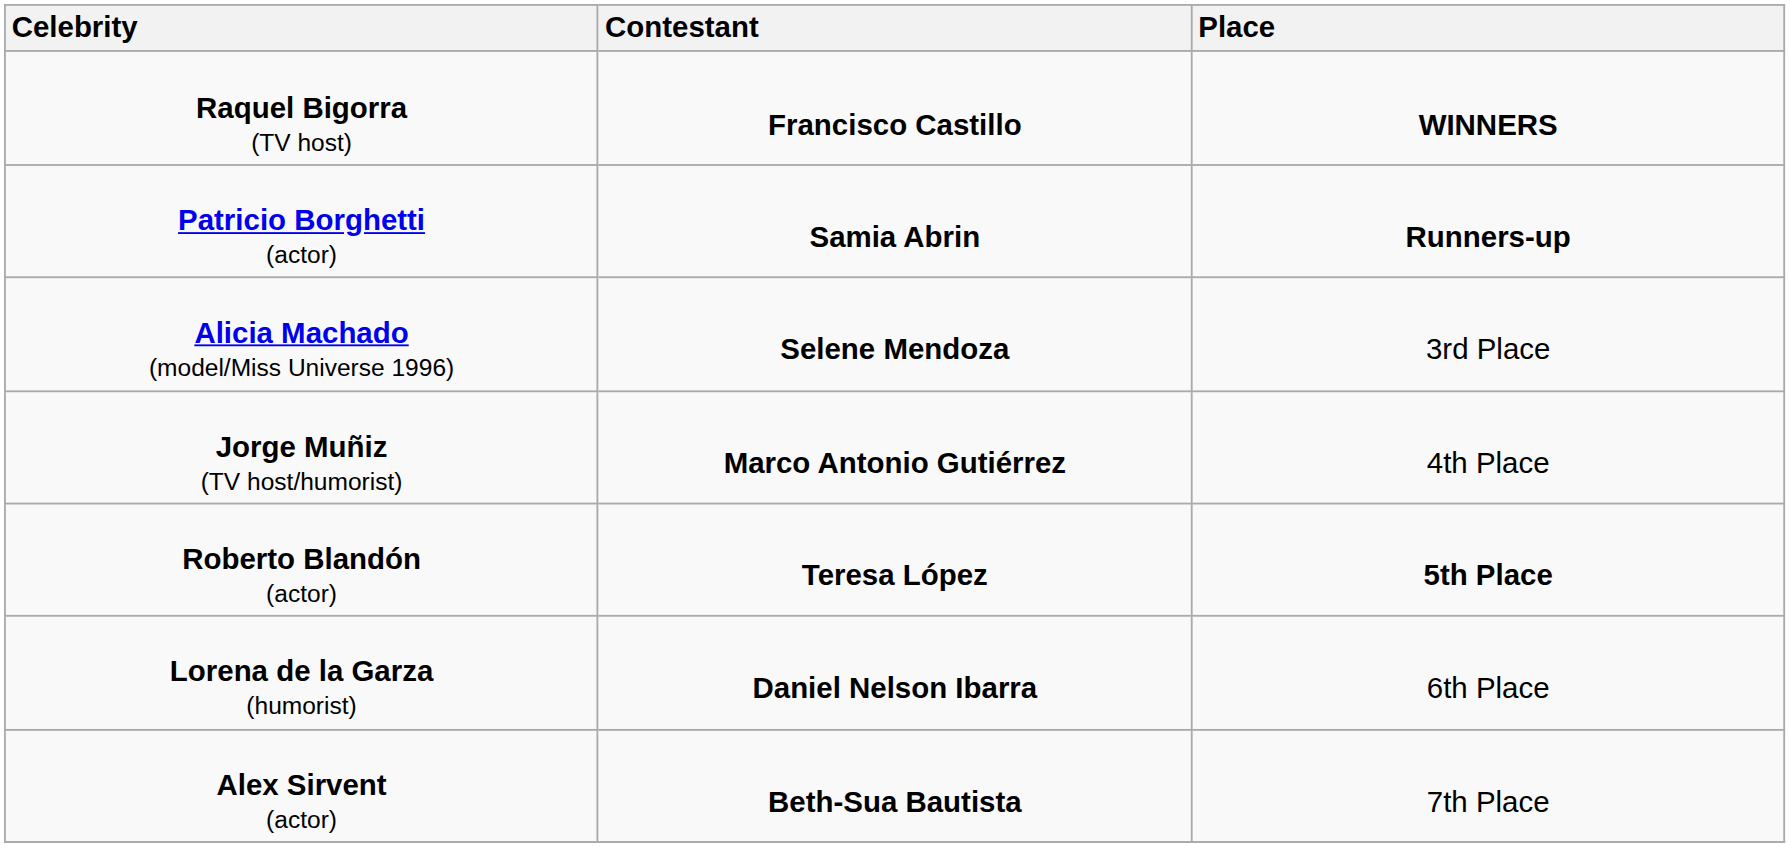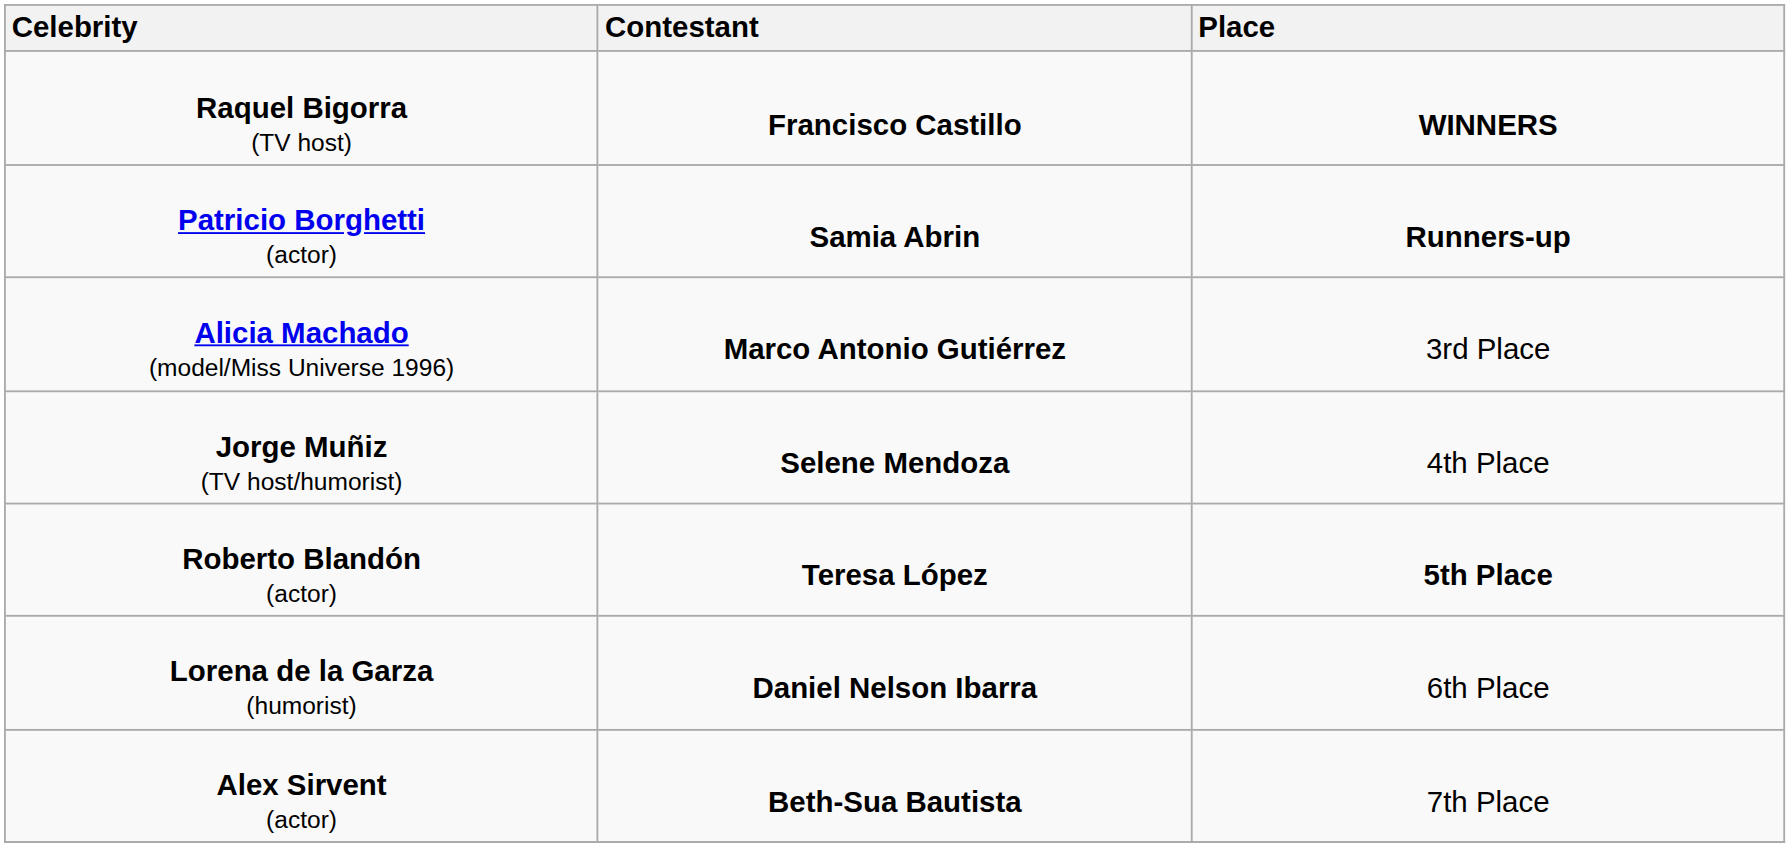Alicia Machado (model/Miss Universe 1996) | Contestant: Selene Mendoza -> Marco Antonio Gutiérrez
Jorge Muñiz (TV host/humorist) | Contestant: Marco Antonio Gutiérrez -> Selene Mendoza
